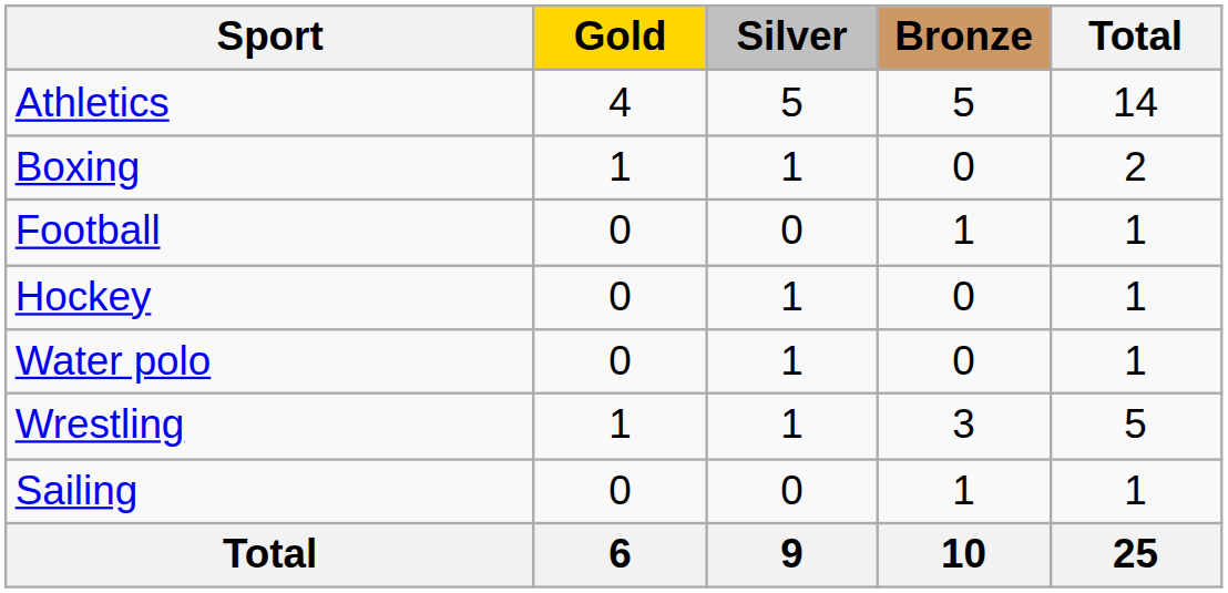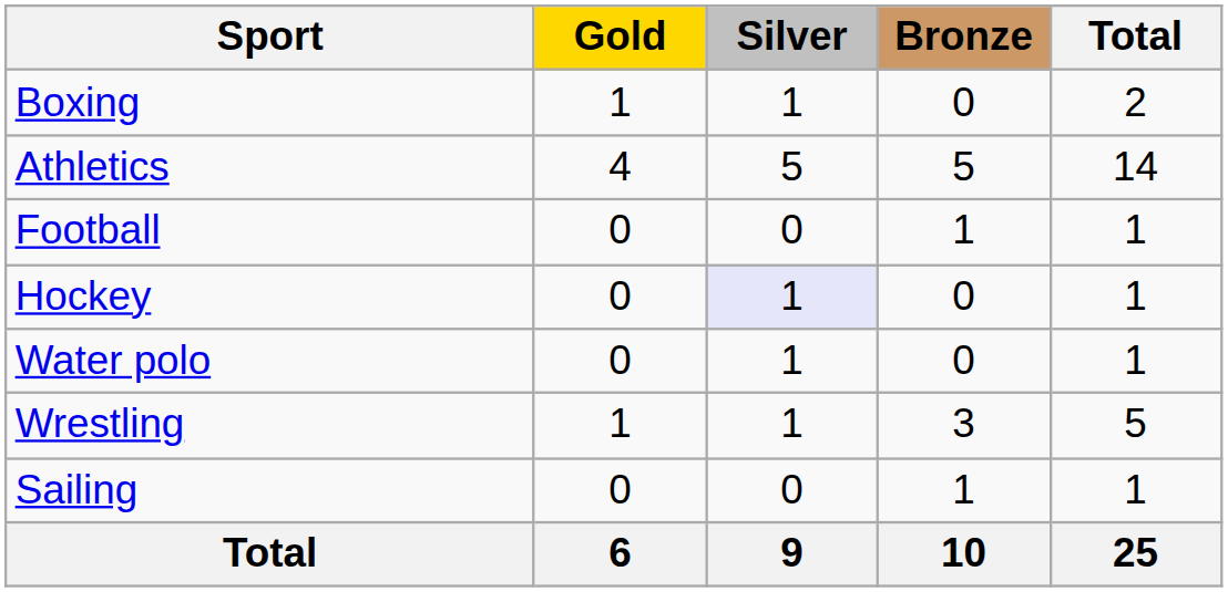rows swapped: Athletics <-> Boxing
Hockey | Silver: no background -> lavender background
